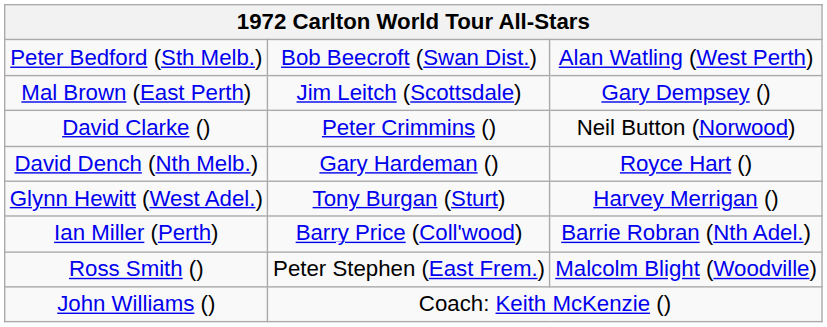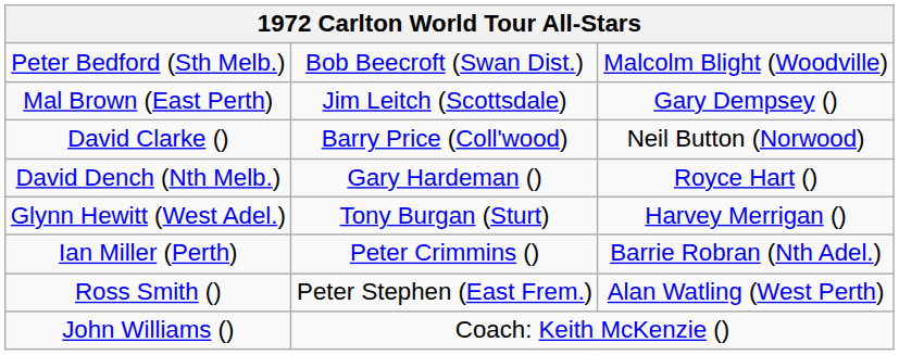Peter Bedford (Sth Melb.) | column 3: Alan Watling (West Perth) -> Malcolm Blight (Woodville)
David Clarke () | column 2: Peter Crimmins () -> Barry Price (Coll'wood)
Ian Miller (Perth) | column 2: Barry Price (Coll'wood) -> Peter Crimmins ()
Ross Smith () | column 3: Malcolm Blight (Woodville) -> Alan Watling (West Perth)
